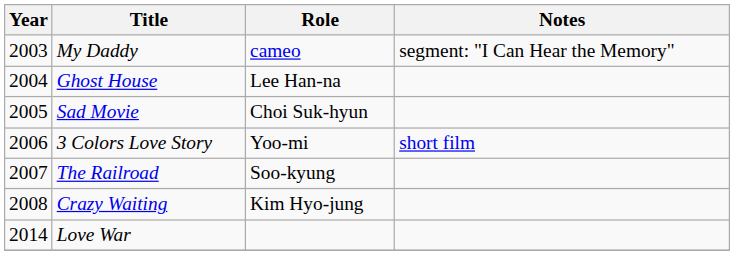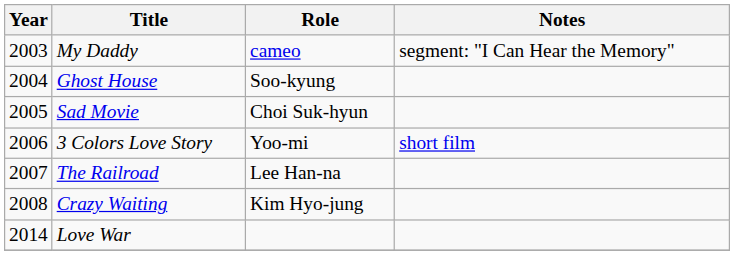Ghost House | Role: Lee Han-na -> Soo-kyung
The Railroad | Role: Soo-kyung -> Lee Han-na
